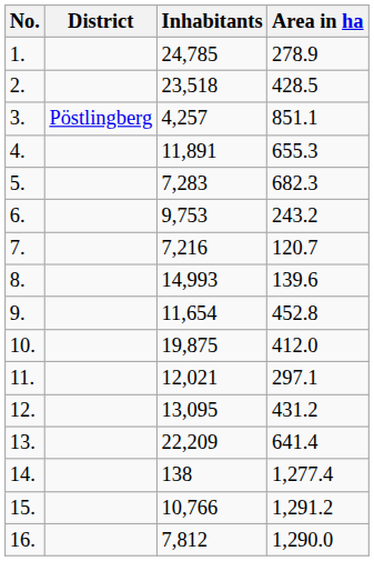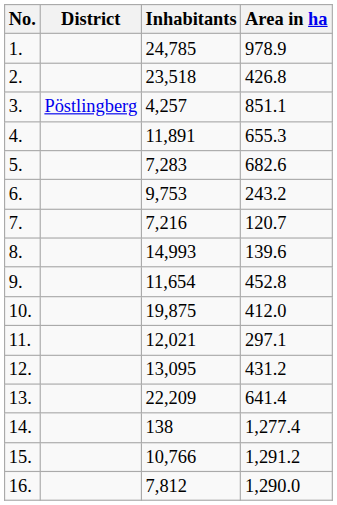1. | Area in ha: 278.9 -> 978.9
2. | Area in ha: 428.5 -> 426.8
5. | Area in ha: 682.3 -> 682.6
